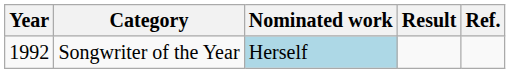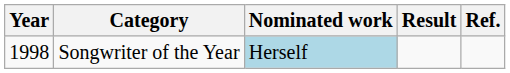Songwriter of the Year | Year: 1992 -> 1998
